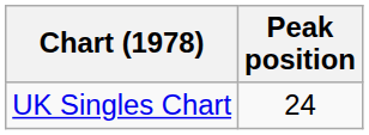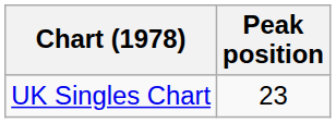UK Singles Chart | Peak position: 24 -> 23
